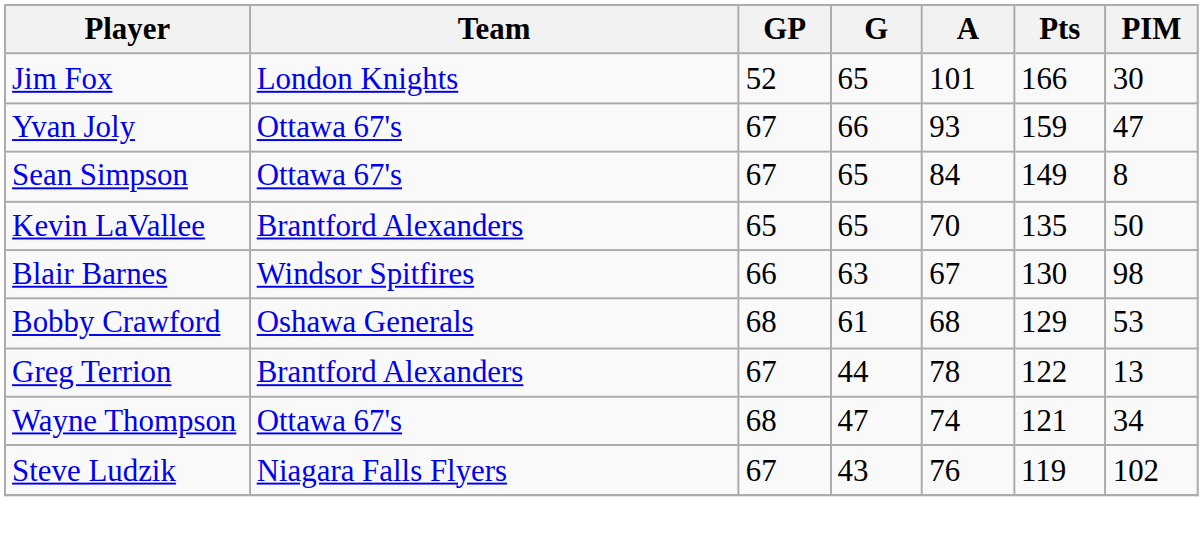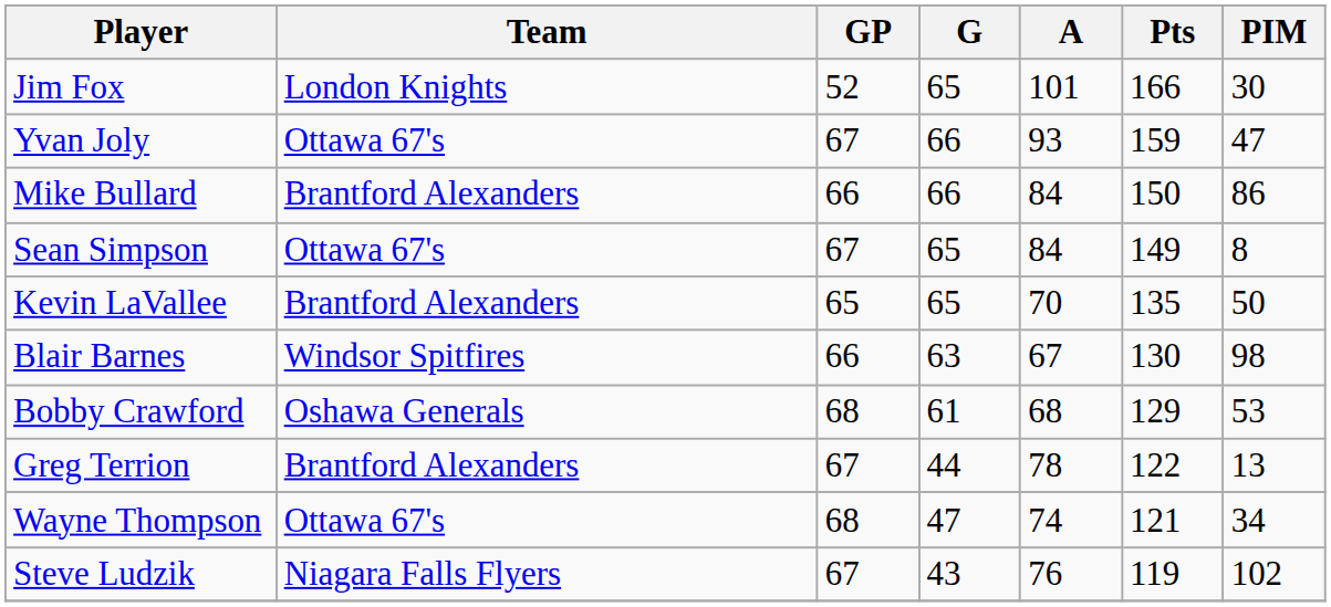+ row: Mike Bullard | Brantford Alexanders | 66 | 66 | 84 | 150 | 86
